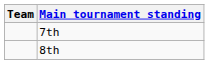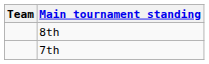rows swapped: 8th <-> 7th
